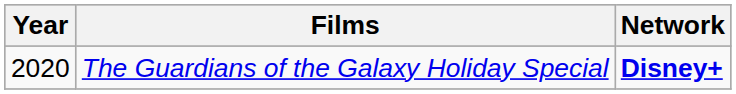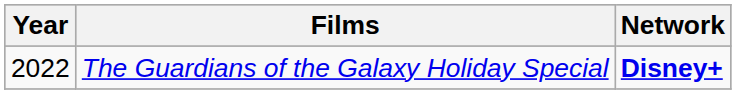The Guardians of the Galaxy Holiday Special | Year: 2020 -> 2022
